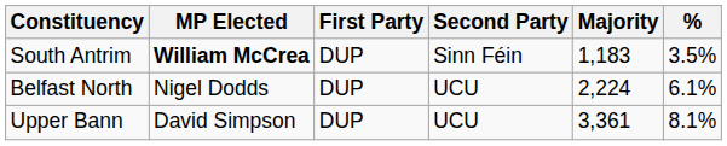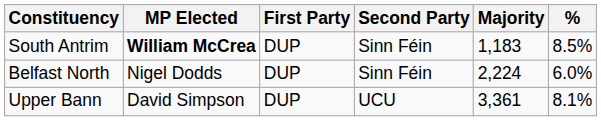South Antrim | %: 3.5% -> 8.5%
Belfast North | Second Party: UCU -> Sinn Féin
Belfast North | %: 6.1% -> 6.0%
